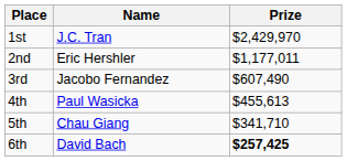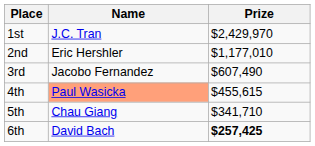2nd | Prize: $1,177,011 -> $1,177,010
4th | Name: no background -> lightsalmon background
4th | Prize: $455,613 -> $455,615
